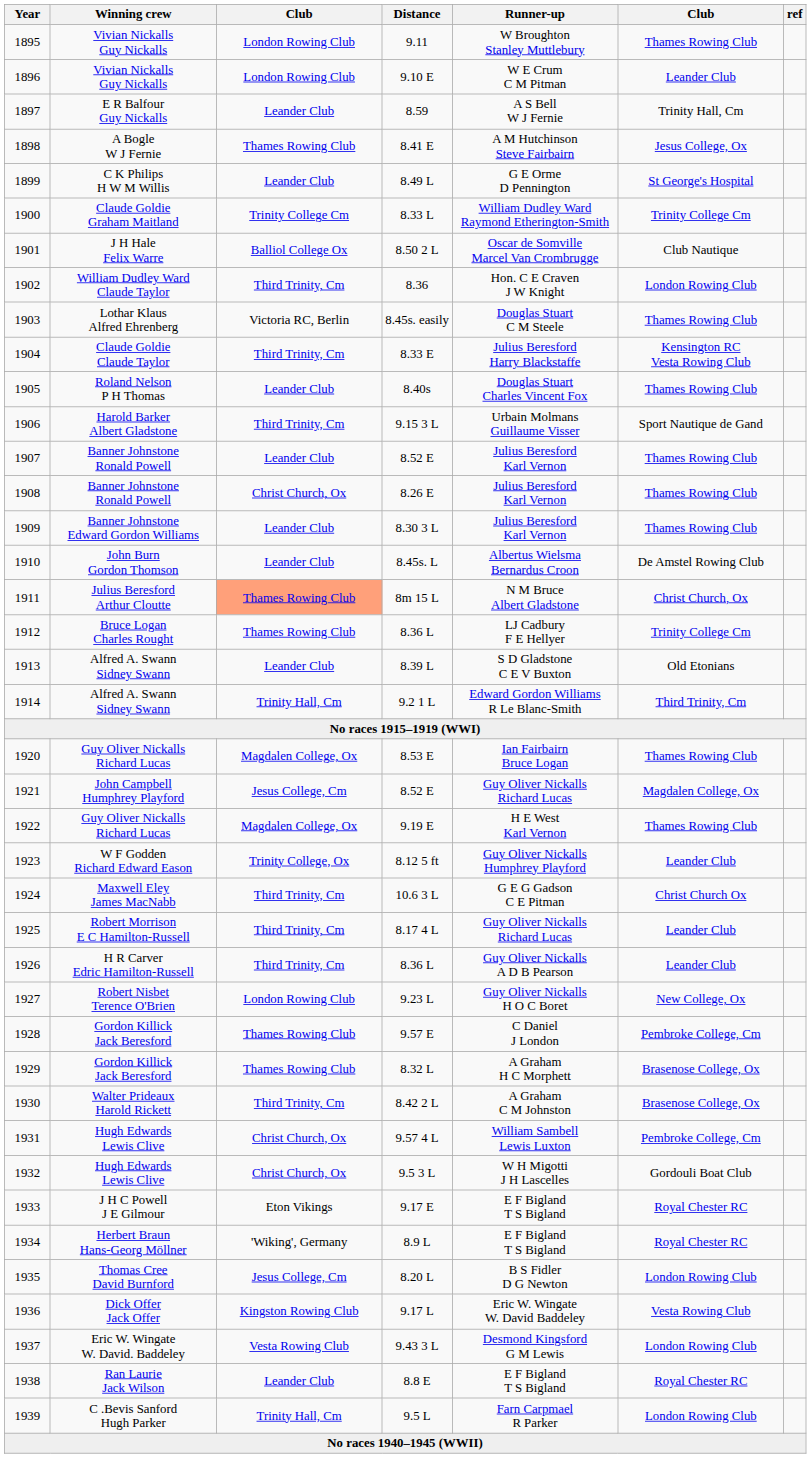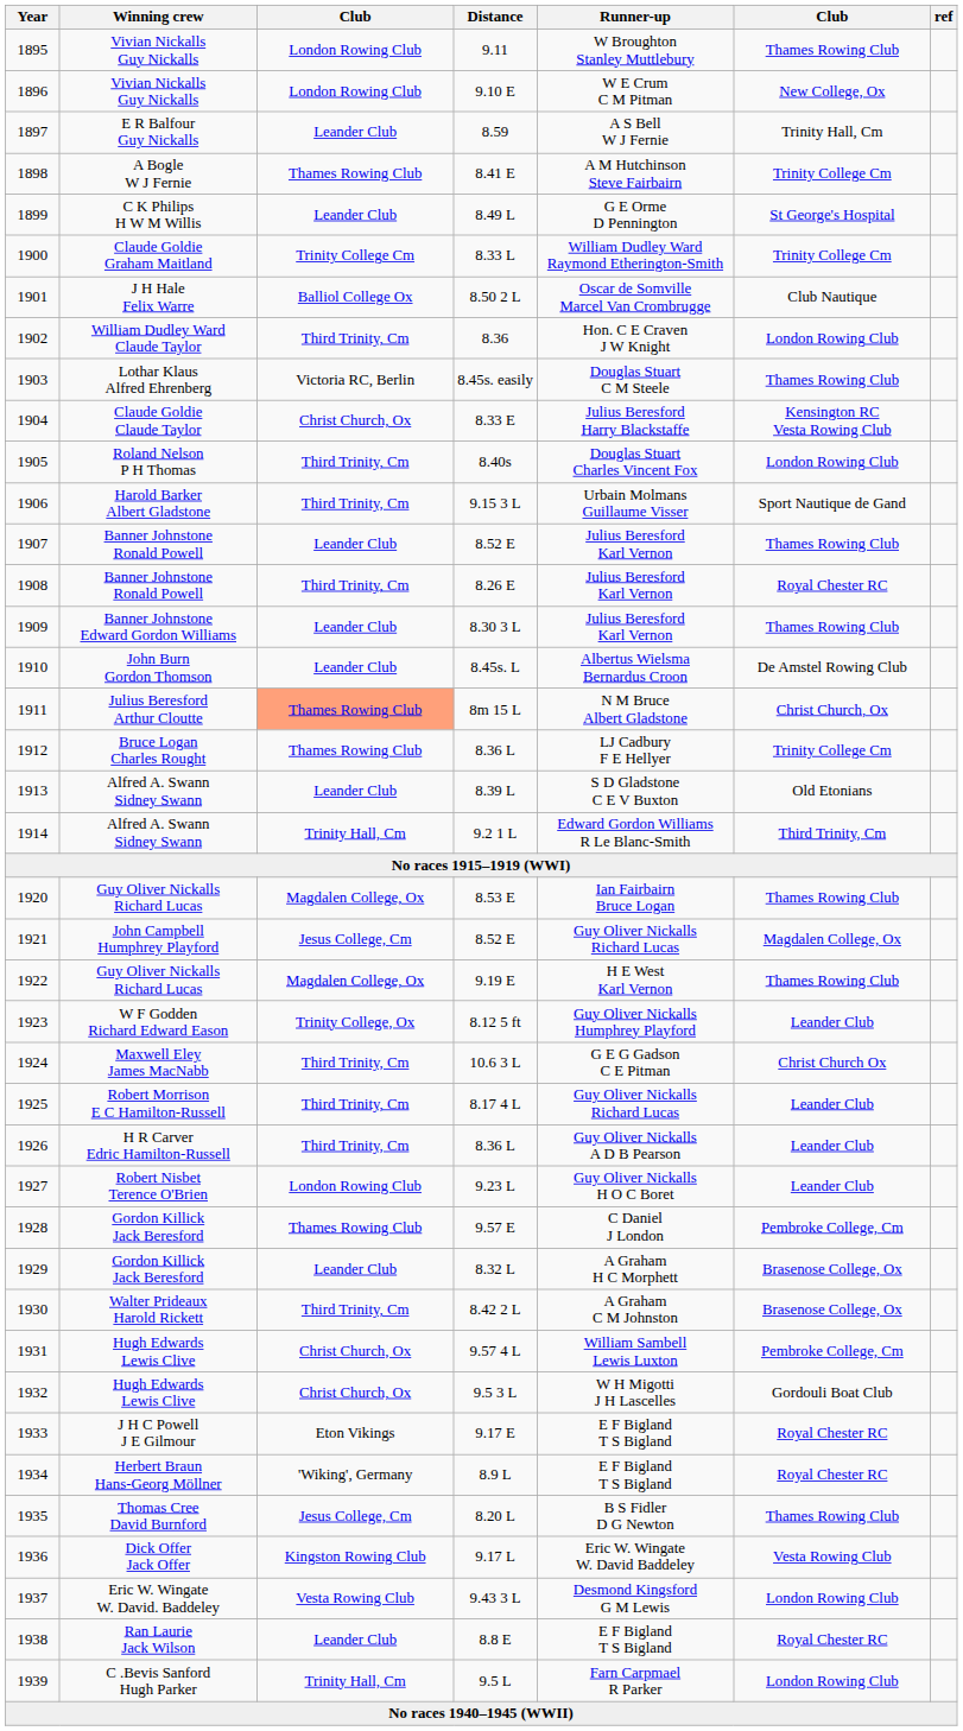1896 | column 6: Leander Club -> New College, Ox
1898 | column 6: Jesus College, Ox -> Trinity College Cm
1904 | column 3: Third Trinity, Cm -> Christ Church, Ox
1905 | column 3: Leander Club -> Third Trinity, Cm
1905 | column 6: Thames Rowing Club -> London Rowing Club
1908 | column 3: Christ Church, Ox -> Third Trinity, Cm
1908 | column 6: Thames Rowing Club -> Royal Chester RC
1927 | column 6: New College, Ox -> Leander Club
1929 | column 3: Thames Rowing Club -> Leander Club
1935 | column 6: London Rowing Club -> Thames Rowing Club
